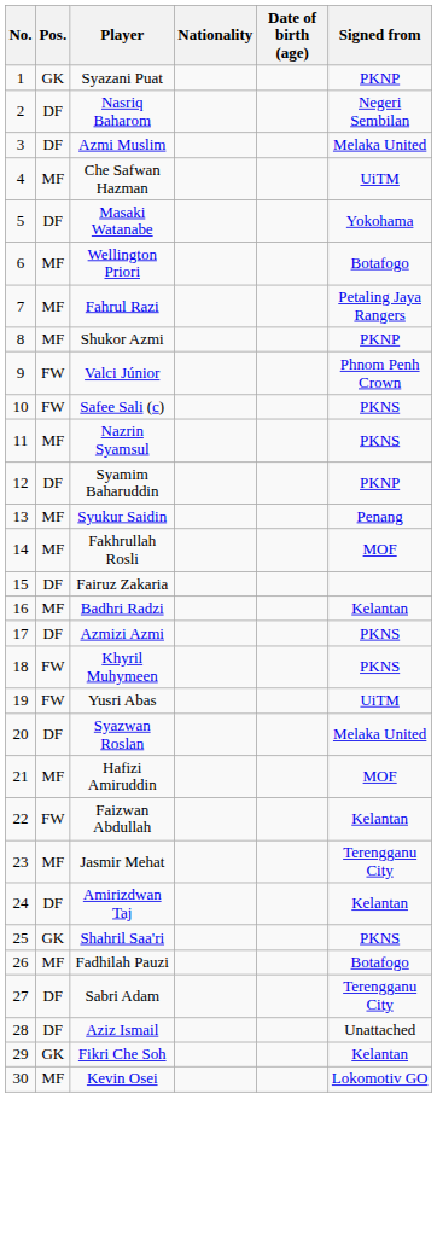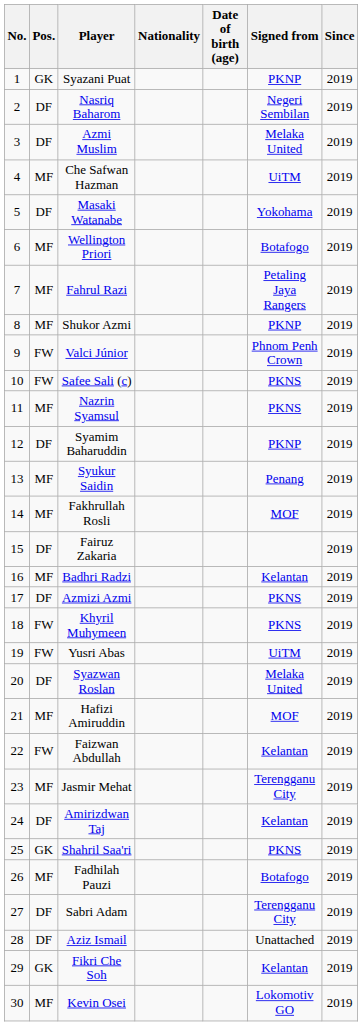+ column: Since | 2019 | 2019 | 2019 | 2019 | 2019 | 2019 | 2019 | 2019 | 2019 | 2019 | 2019 | 2019 | 2019 | 2019 | 2019 | 2019 | 2019 | 2019 | 2019 | 2019 | 2019 | 2019 | 2019 | 2019 | 2019 | 2019 | 2019 | 2019 | 2019 | 2019
